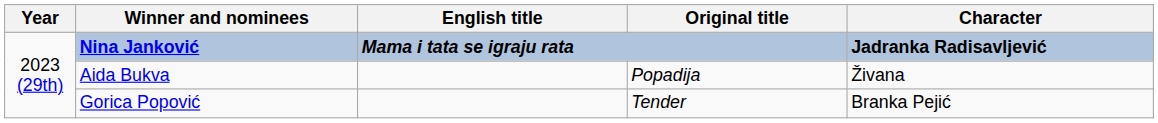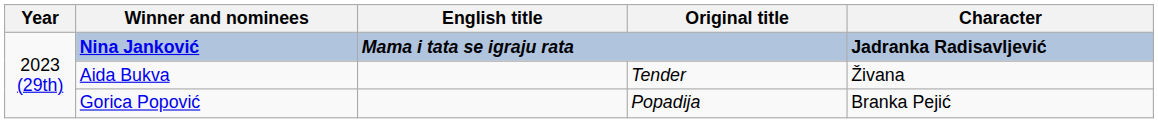Aida Bukva | Original title: Popadija -> Tender
Gorica Popović | Original title: Tender -> Popadija
